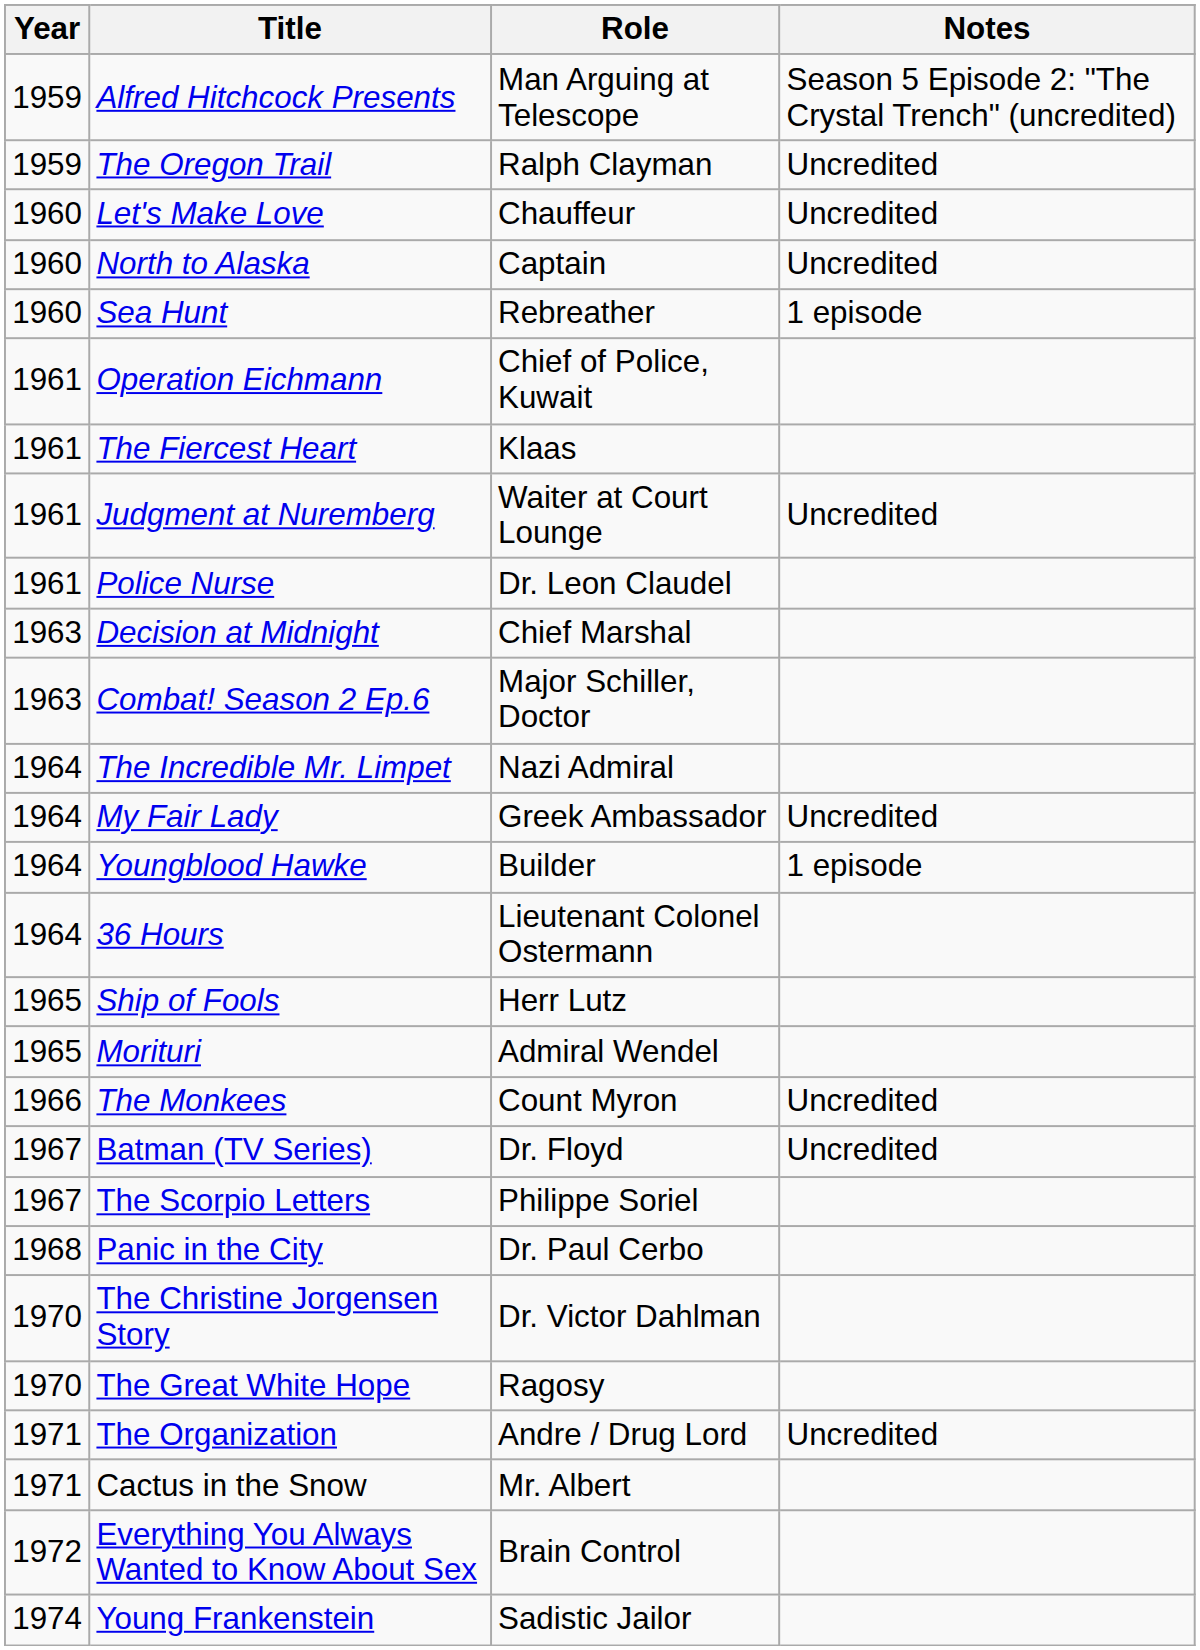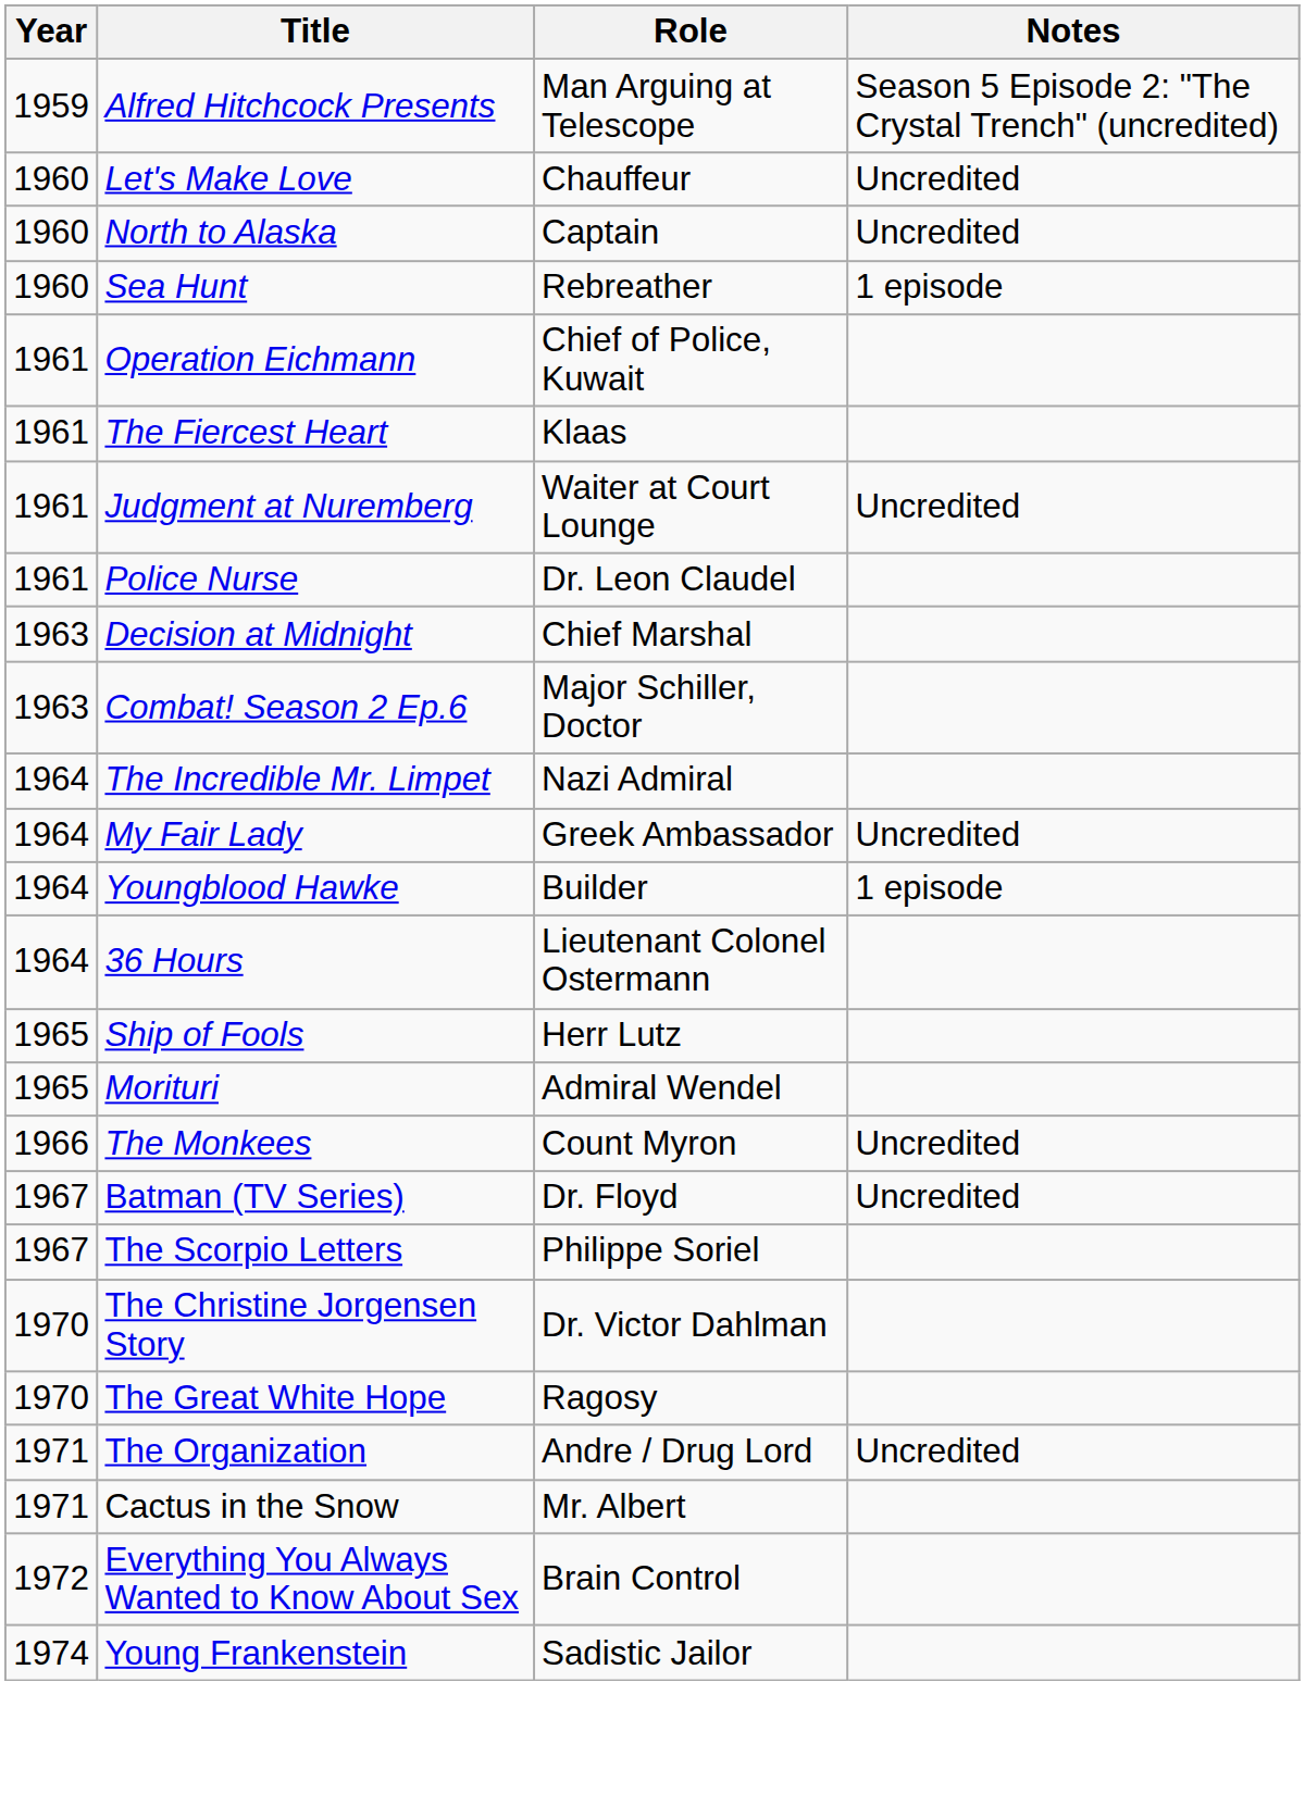- row: 1959 | The Oregon Trail | Ralph Clayman | Uncredited
- row: 1968 | Panic in the City | Dr. Paul Cerbo
